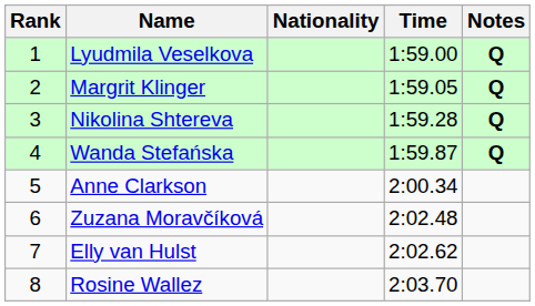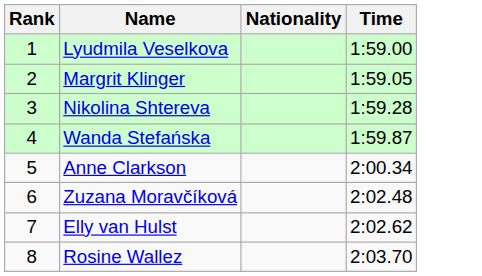- column: Notes | Q | Q | Q | Q
